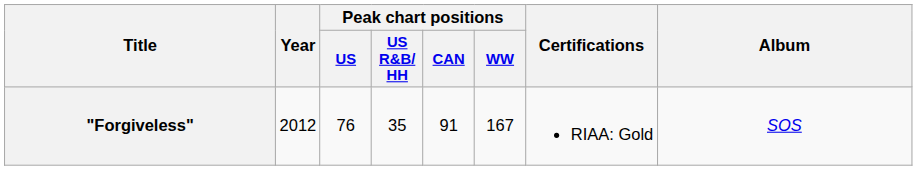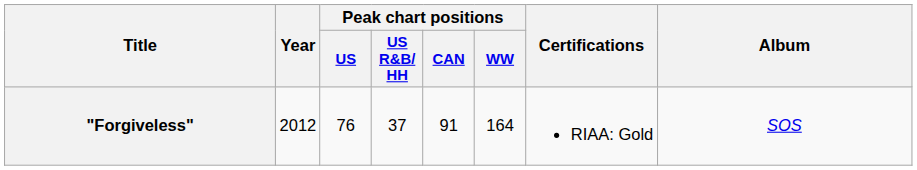"Forgiveless" | Peak chart positions / US R&B/ HH: 35 -> 37
"Forgiveless" | Peak chart positions / WW: 167 -> 164
